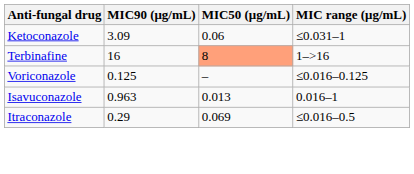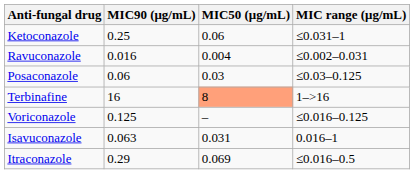Ketoconazole | MIC90 (μg/mL): 3.09 -> 0.25
+ row: Ravuconazole | 0.016 | 0.004 | ≤0.002–0.031
+ row: Posaconazole | 0.06 | 0.03 | ≤0.03–0.125
Isavuconazole | MIC90 (μg/mL): 0.963 -> 0.063
Isavuconazole | MIC50 (μg/mL): 0.013 -> 0.031
